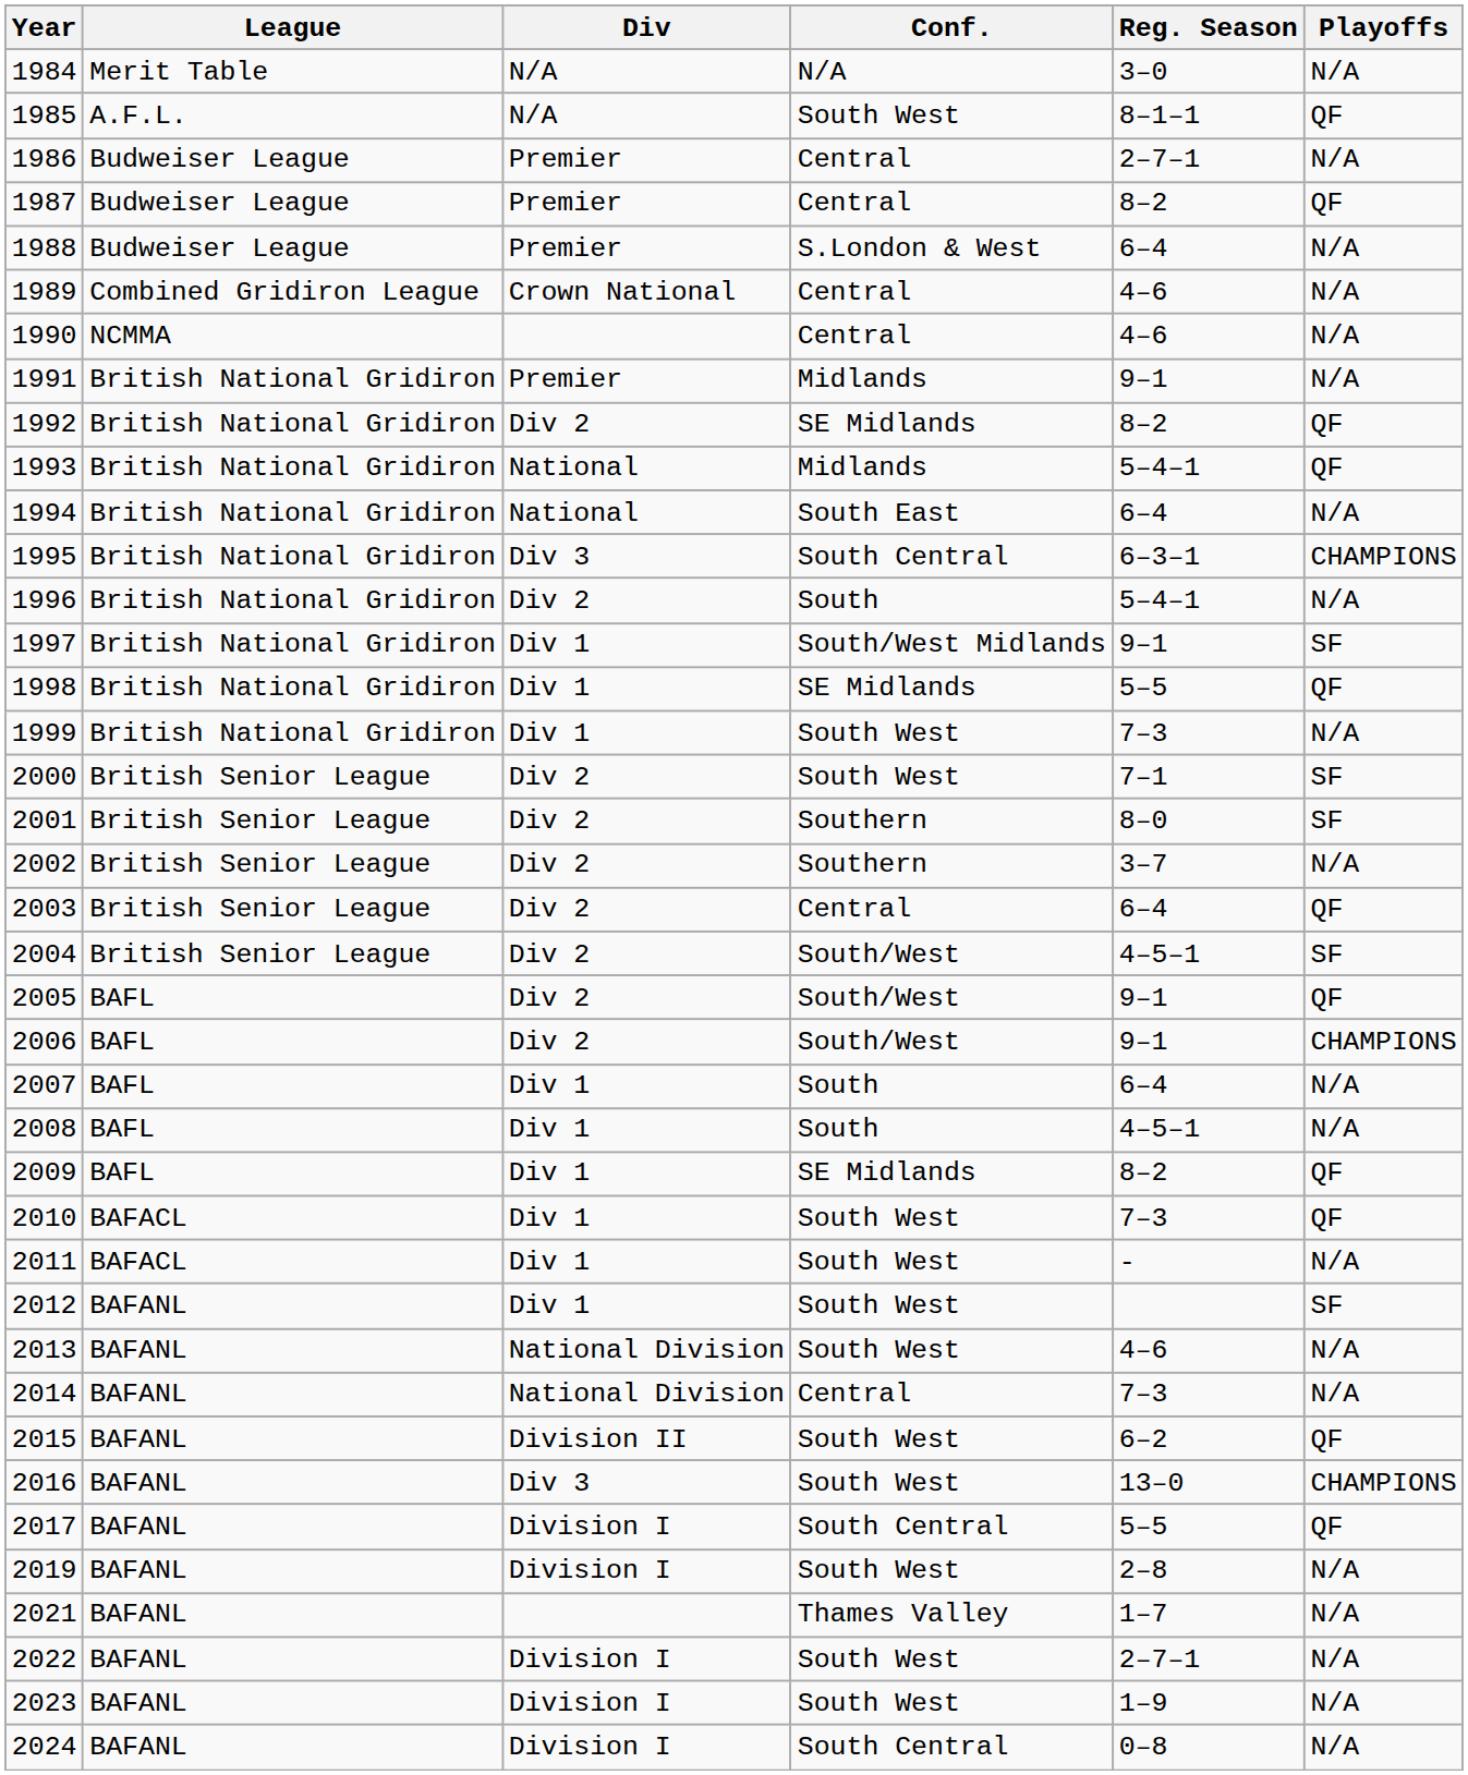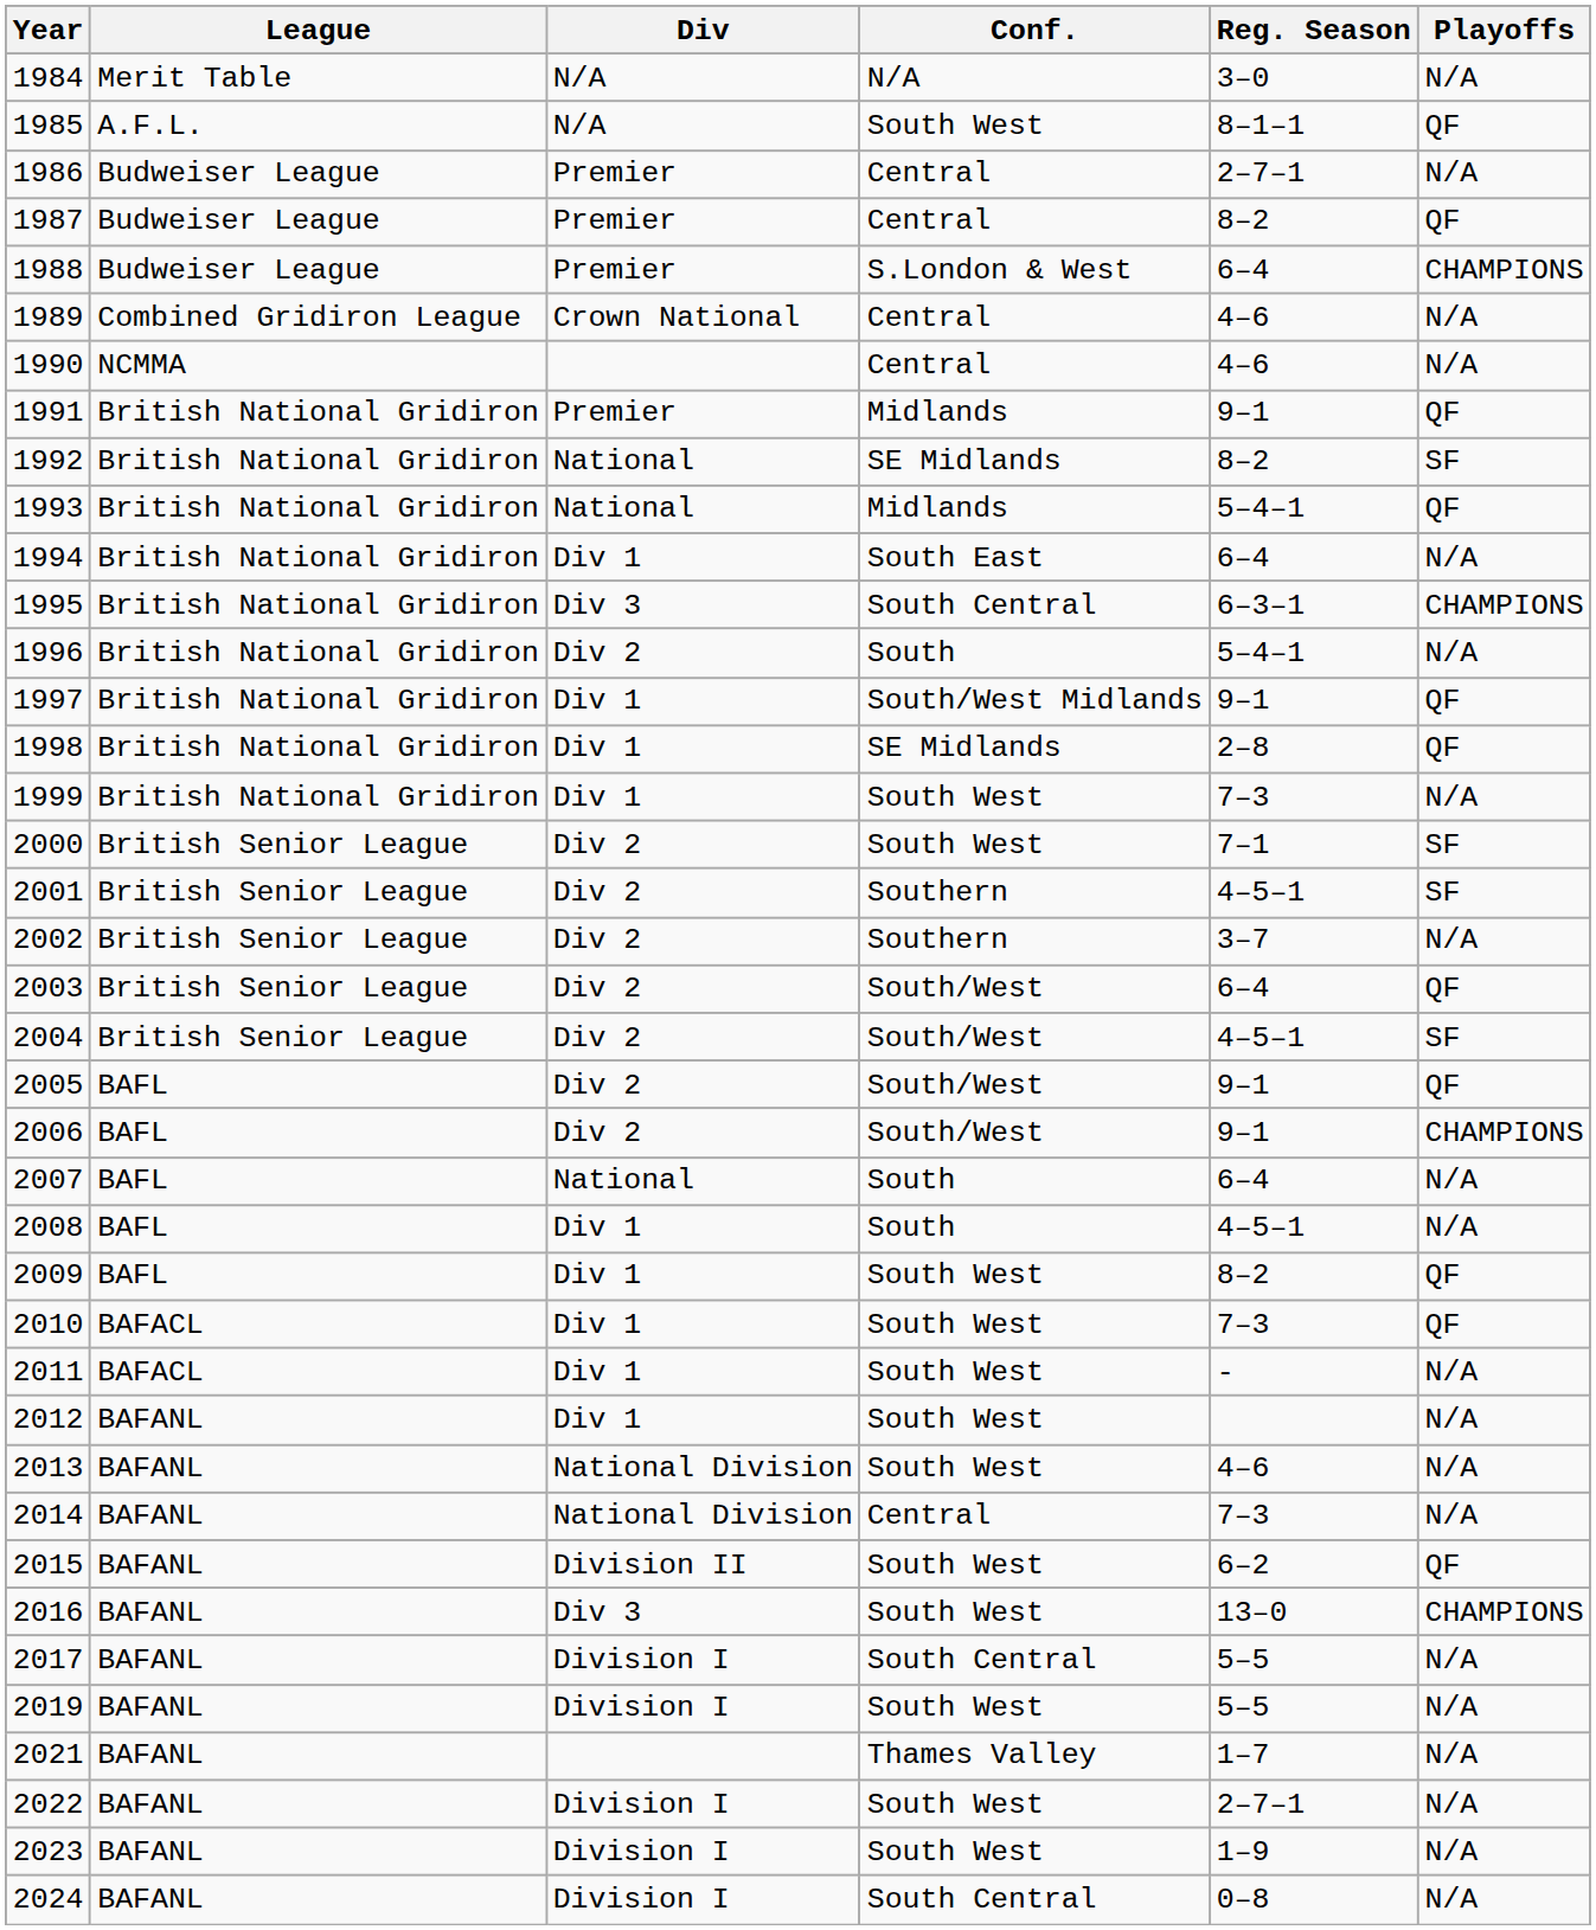1988 | Playoffs: N/A -> CHAMPIONS
1991 | Playoffs: N/A -> QF
1992 | Div: Div 2 -> National
1992 | Playoffs: QF -> SF
1994 | Div: National -> Div 1
1997 | Playoffs: SF -> QF
1998 | Reg. Season: 5–5 -> 2–8
2001 | Reg. Season: 8–0 -> 4–5–1
2003 | Conf.: Central -> South/West
2007 | Div: Div 1 -> National
2009 | Conf.: SE Midlands -> South West
2012 | Playoffs: SF -> N/A
2017 | Playoffs: QF -> N/A
2019 | Reg. Season: 2–8 -> 5–5
